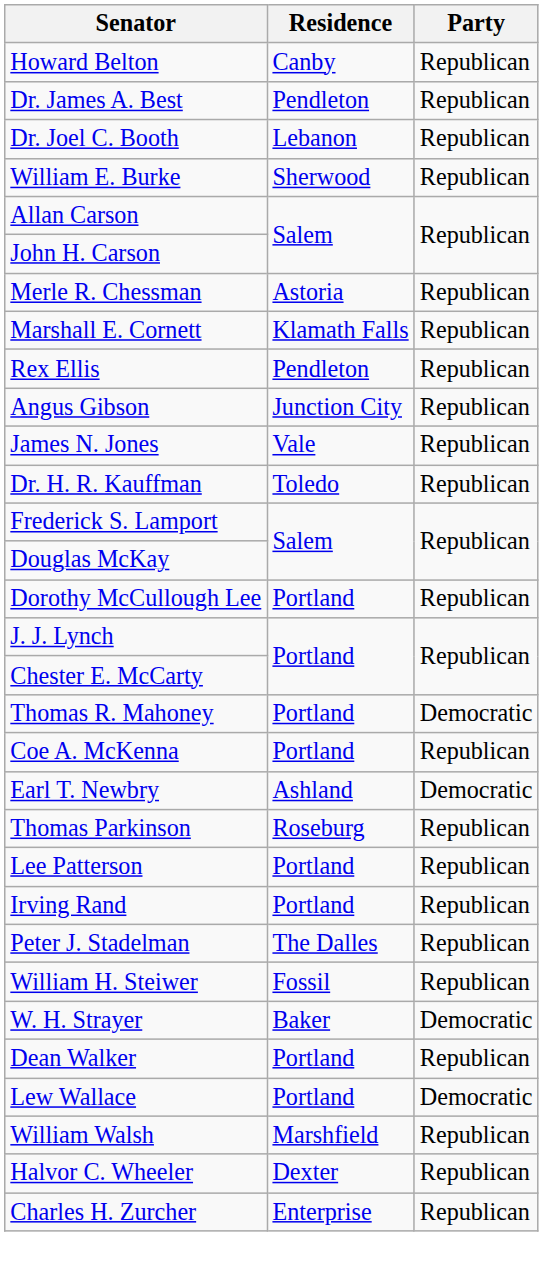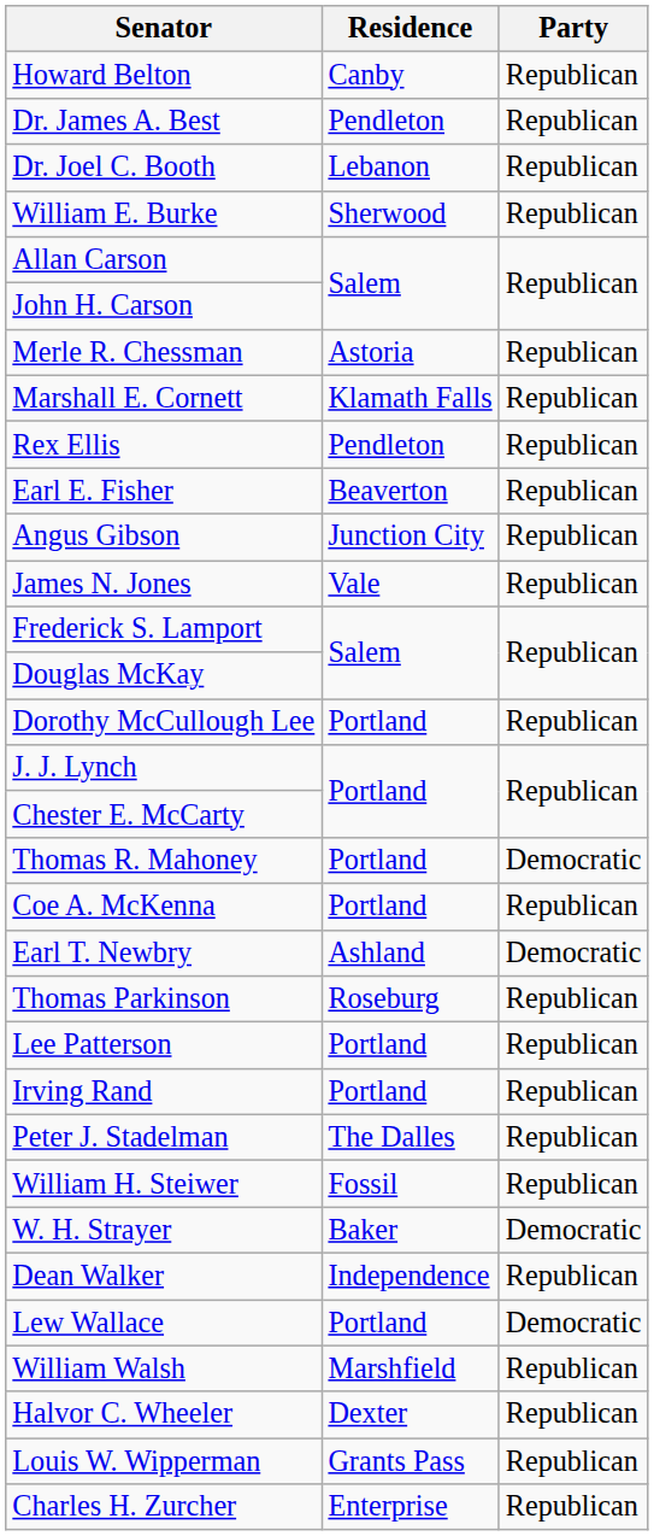+ row: Earl E. Fisher | Beaverton | Republican
- row: Dr. H. R. Kauffman | Toledo | Republican
Dean Walker | Residence: Portland -> Independence
+ row: Louis W. Wipperman | Grants Pass | Republican
